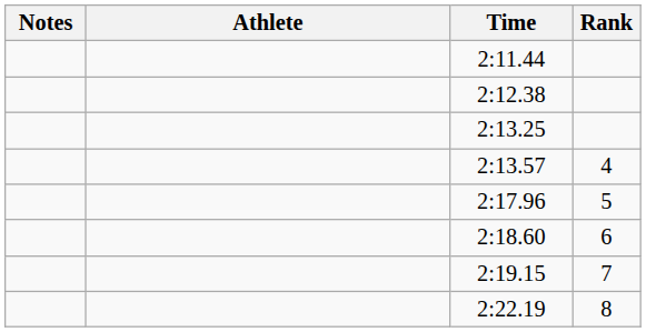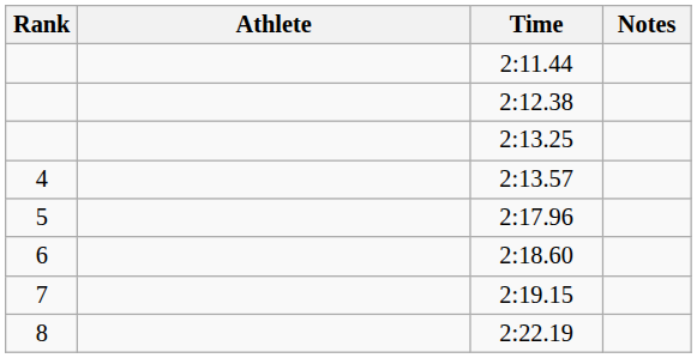columns swapped: Rank <-> Notes
